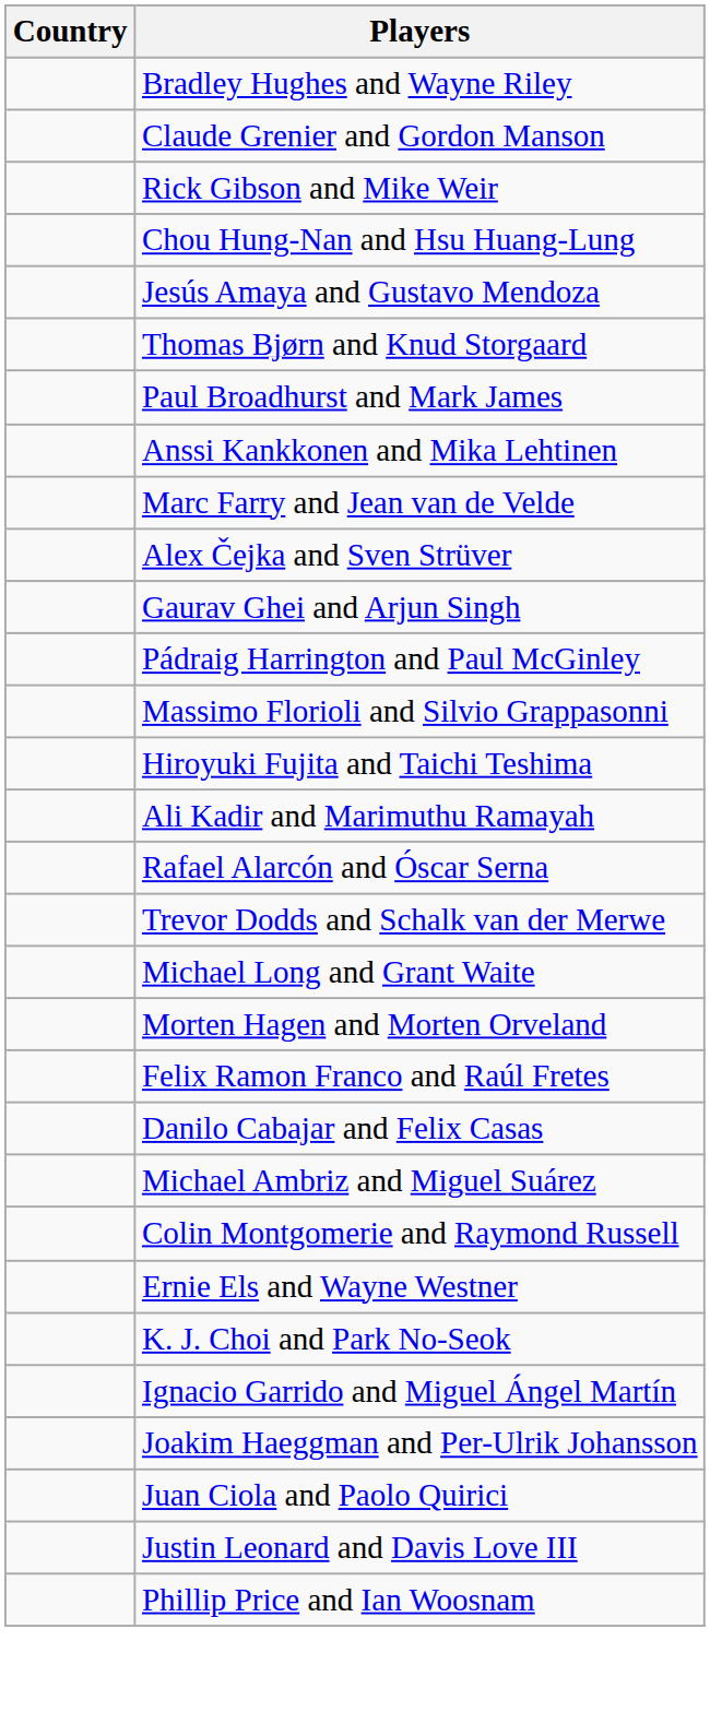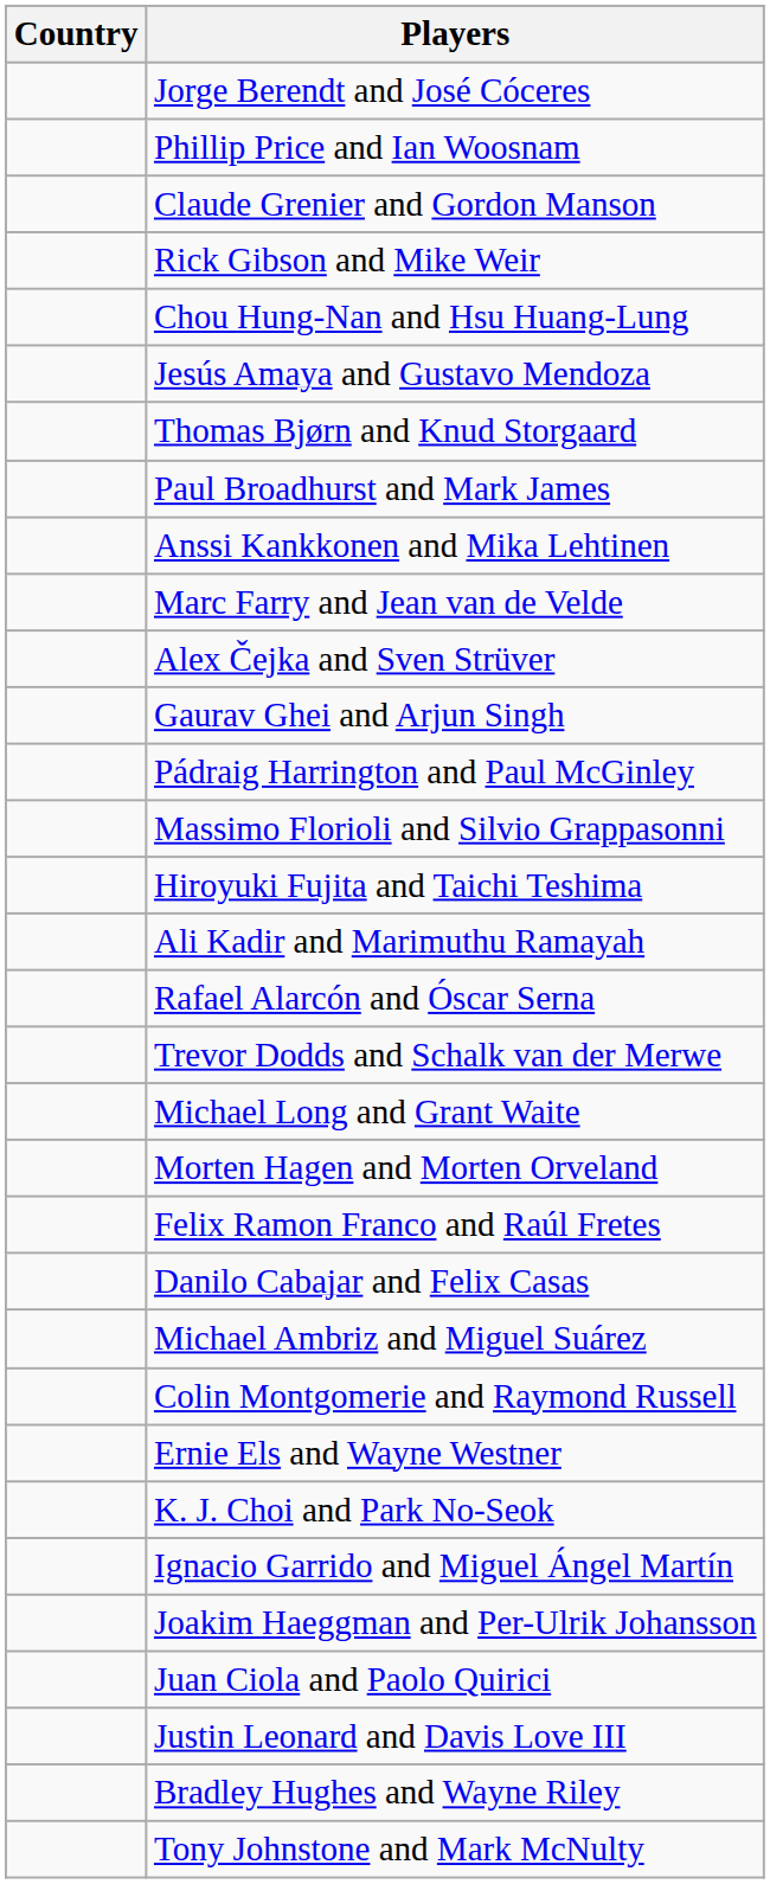+ row: Jorge Berendt and José Cóceres
rows swapped: Bradley Hughes and Wayne Riley <-> Phillip Price and Ian Woosnam
+ row: Tony Johnstone and Mark McNulty
